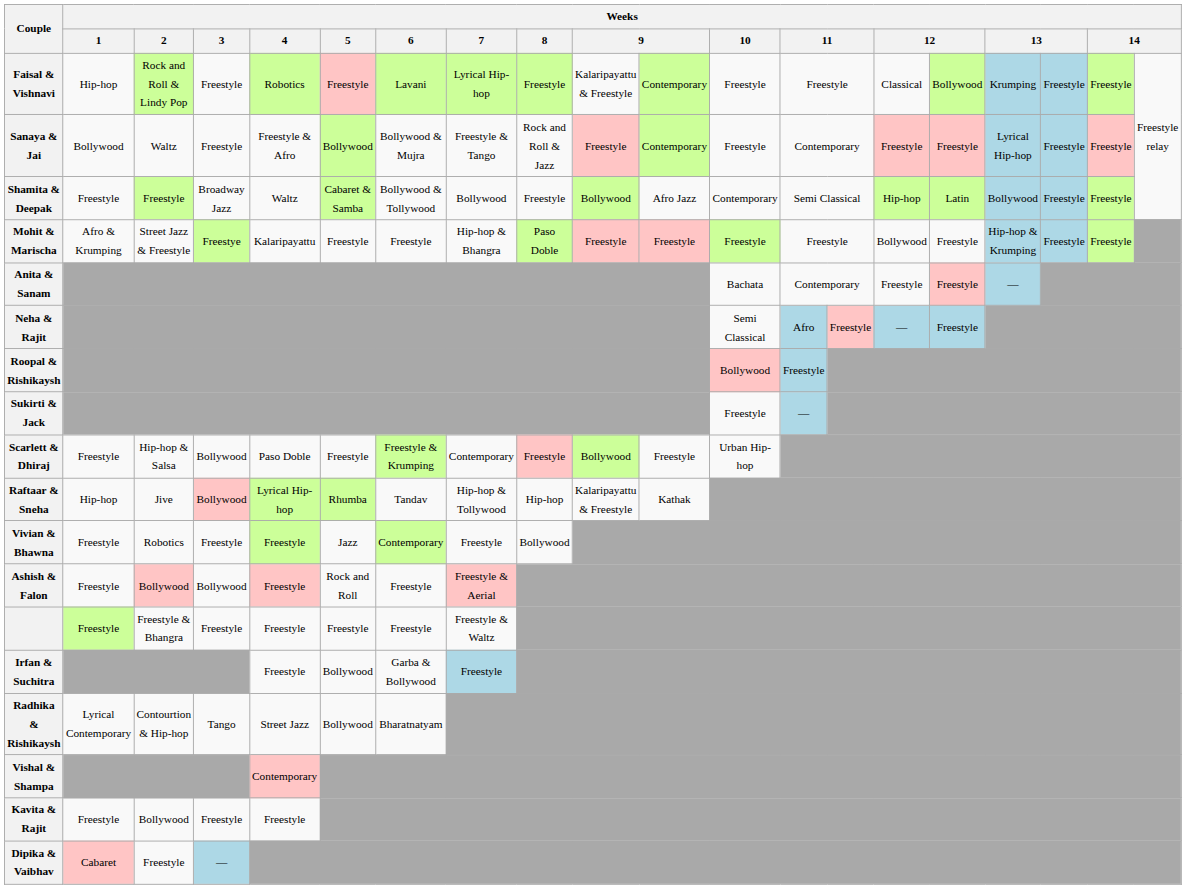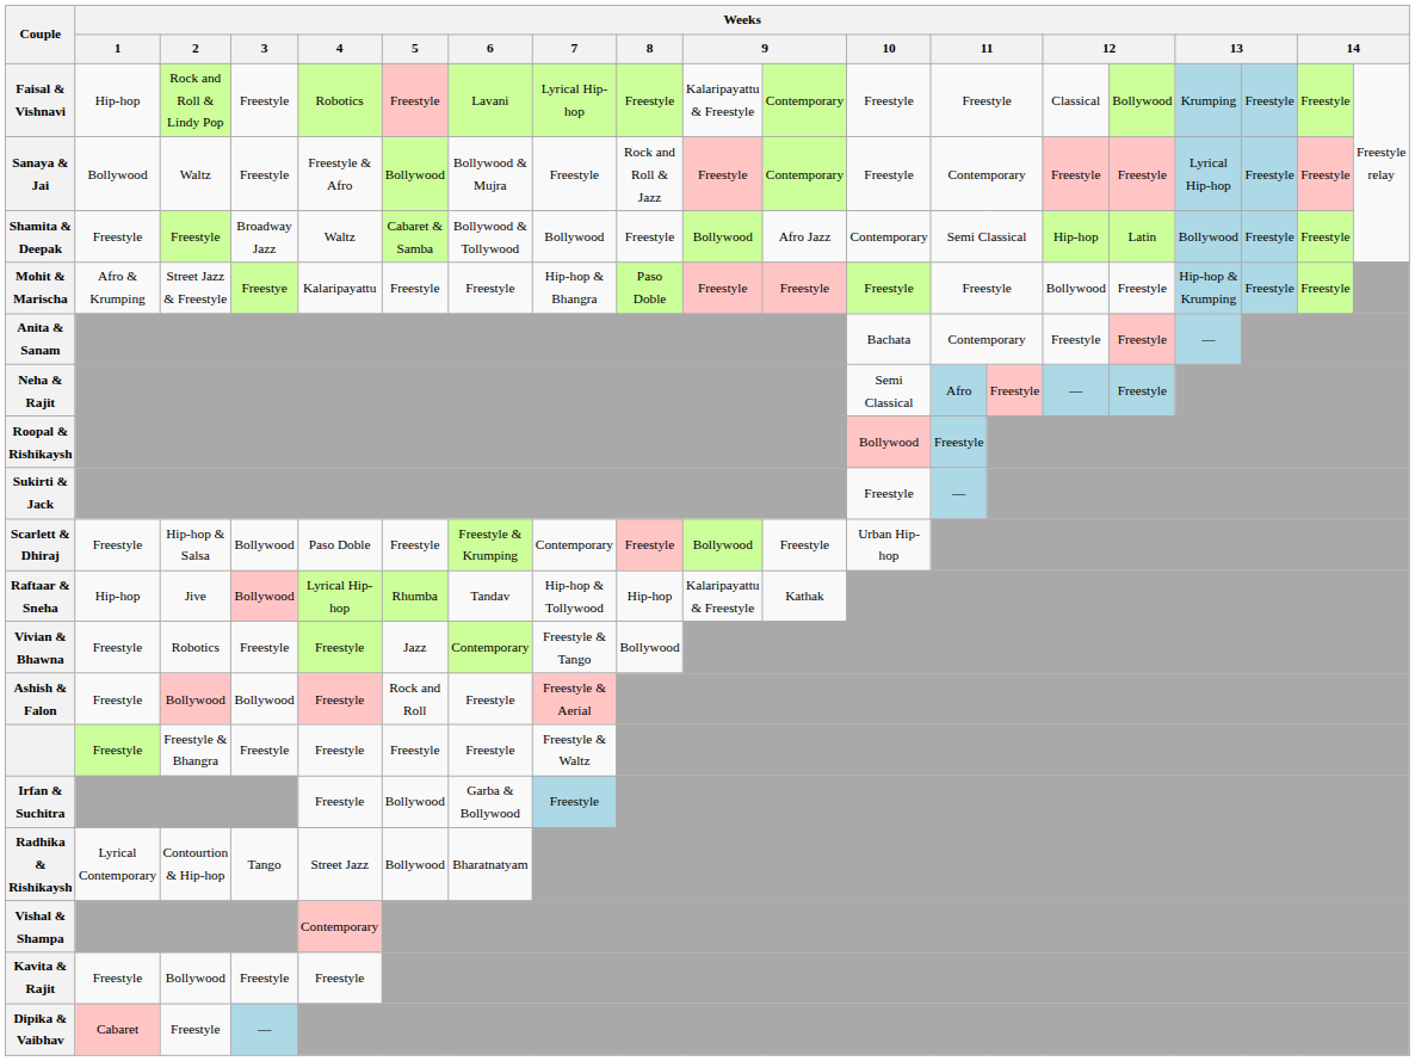Sanaya & Jai | Weeks / 7: Freestyle & Tango -> Freestyle
Vivian & Bhawna | Weeks / 7: Freestyle -> Freestyle & Tango
